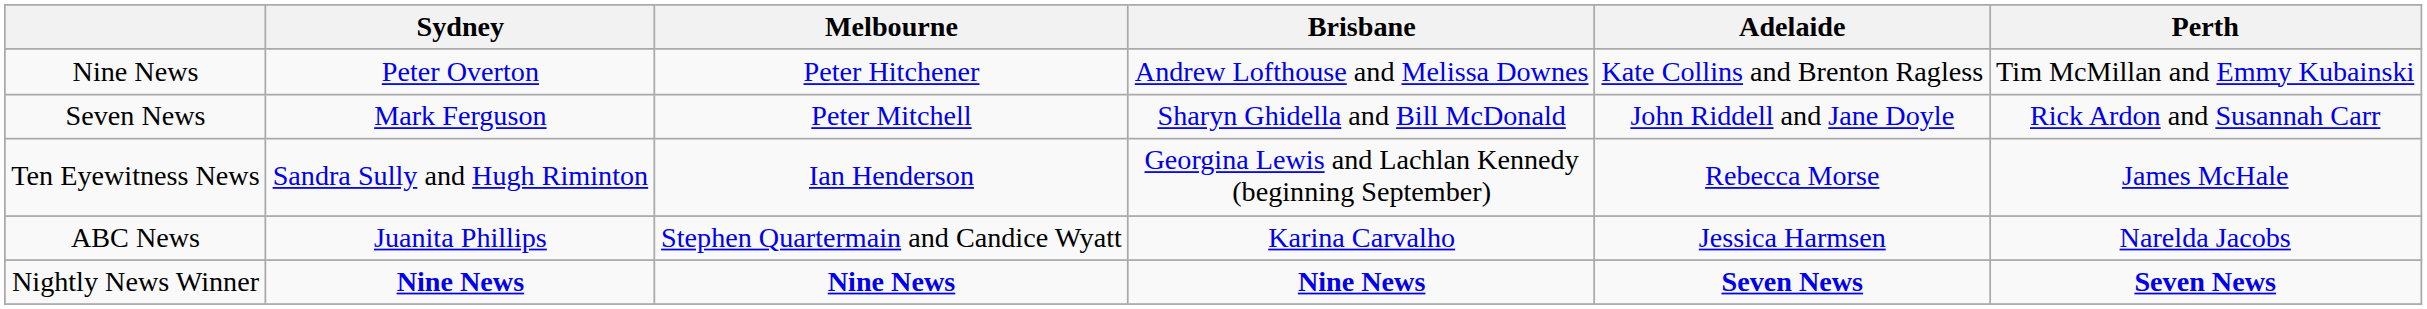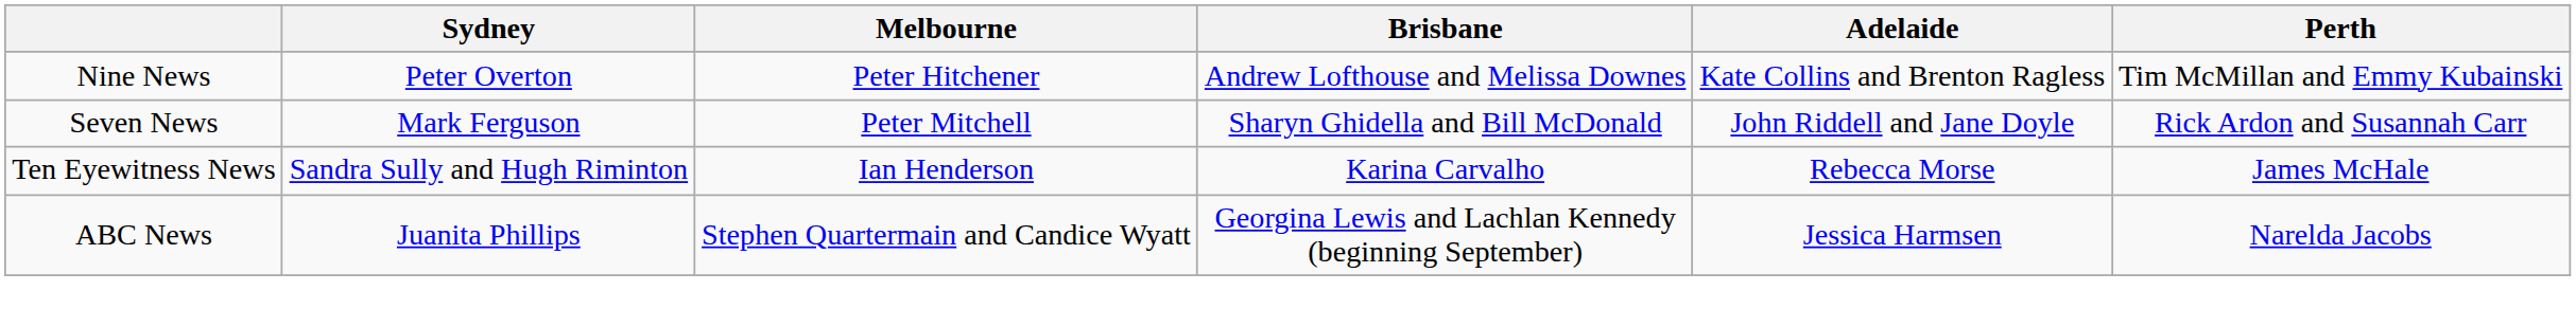Ten Eyewitness News | Brisbane: Georgina Lewis and Lachlan Kennedy (beginning September) -> Karina Carvalho
ABC News | Brisbane: Karina Carvalho -> Georgina Lewis and Lachlan Kennedy (beginning September)
- row: Nightly News Winner | Nine News | Nine News | Nine News | Seven News | Seven News
